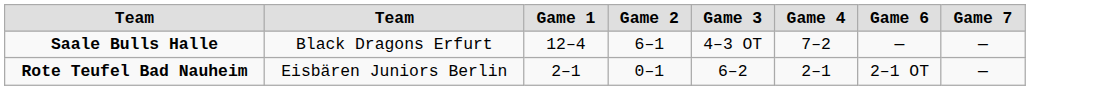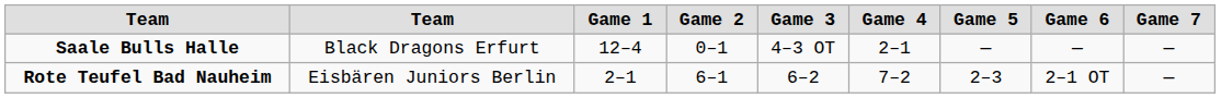+ column: Game 5 | — | 2–3
Saale Bulls Halle | Game 2: 6–1 -> 0–1
Saale Bulls Halle | Game 4: 7–2 -> 2–1
Rote Teufel Bad Nauheim | Game 2: 0–1 -> 6–1
Rote Teufel Bad Nauheim | Game 4: 2–1 -> 7–2
